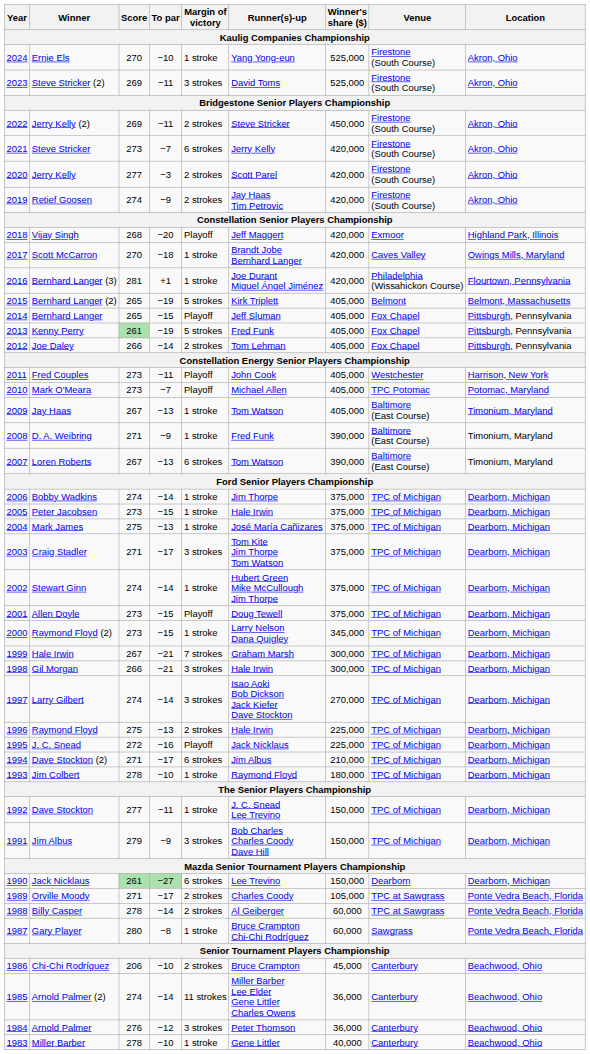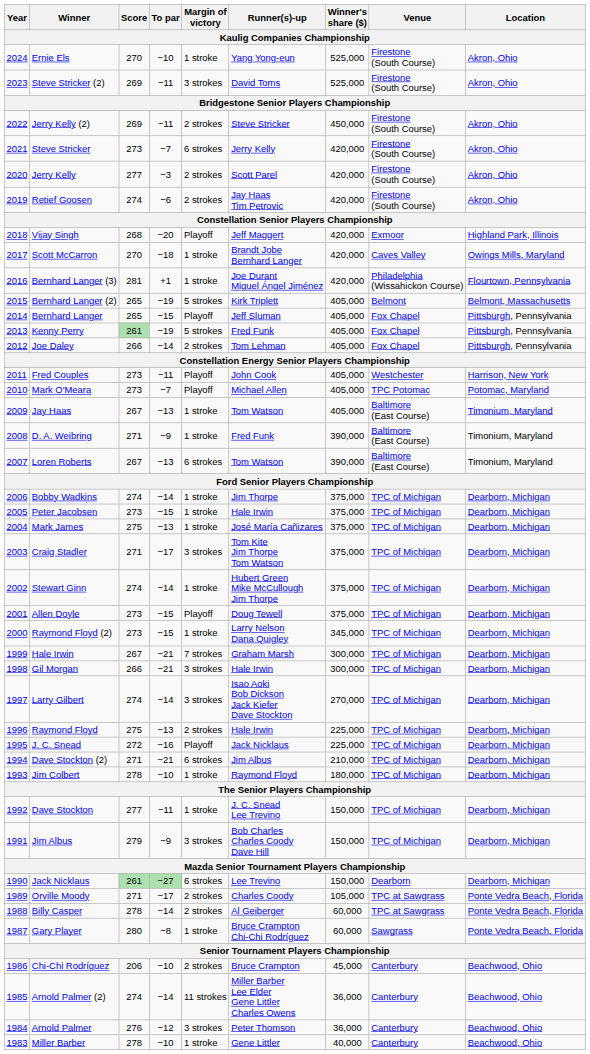Retief Goosen | To par: −9 -> −6
Dave Stockton (2) | To par: −17 -> −21
